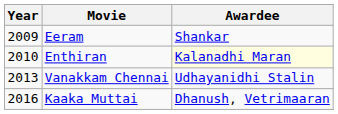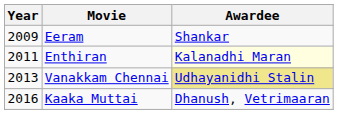Enthiran | Year: 2010 -> 2011
Vanakkam Chennai | Awardee: no background -> khaki background
